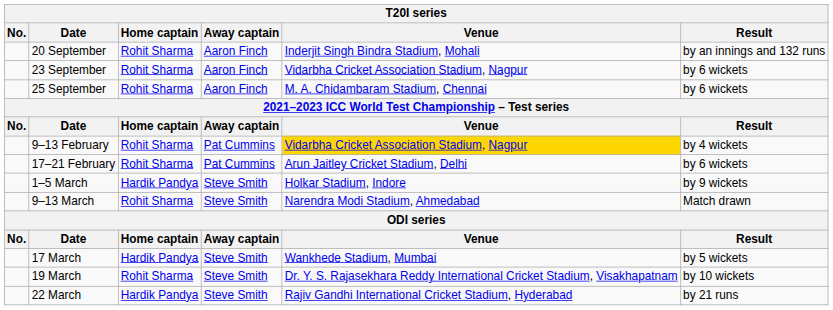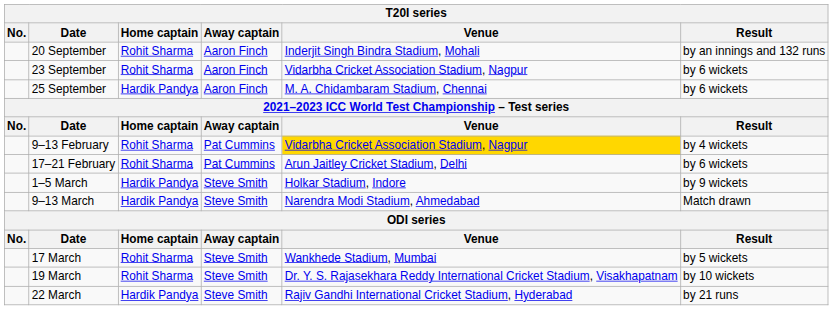25 September | Home captain: Rohit Sharma -> Hardik Pandya
9–13 March | Home captain: Rohit Sharma -> Hardik Pandya
17 March | Home captain: Hardik Pandya -> Rohit Sharma
